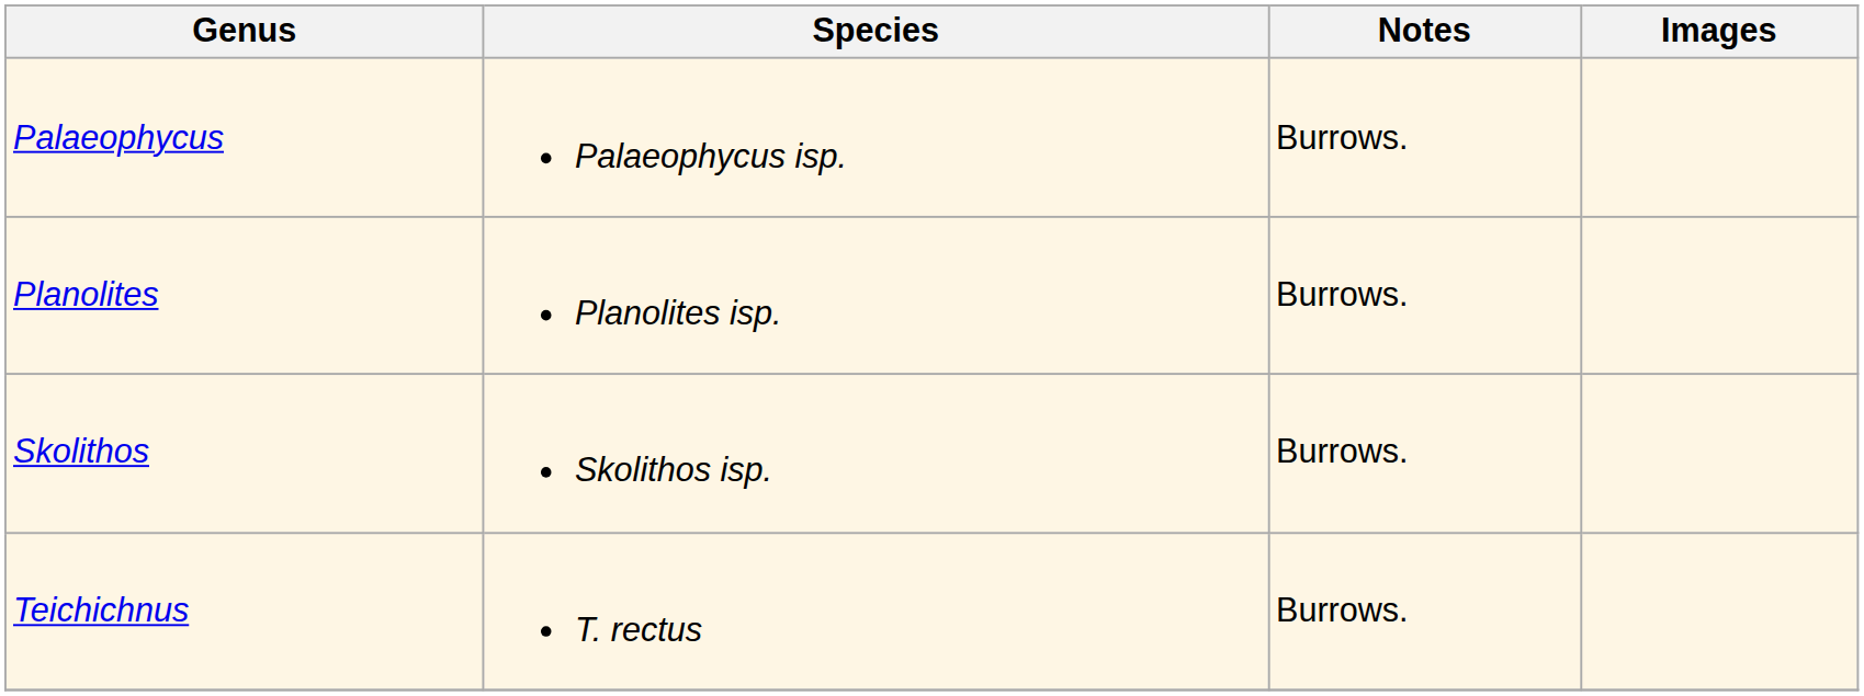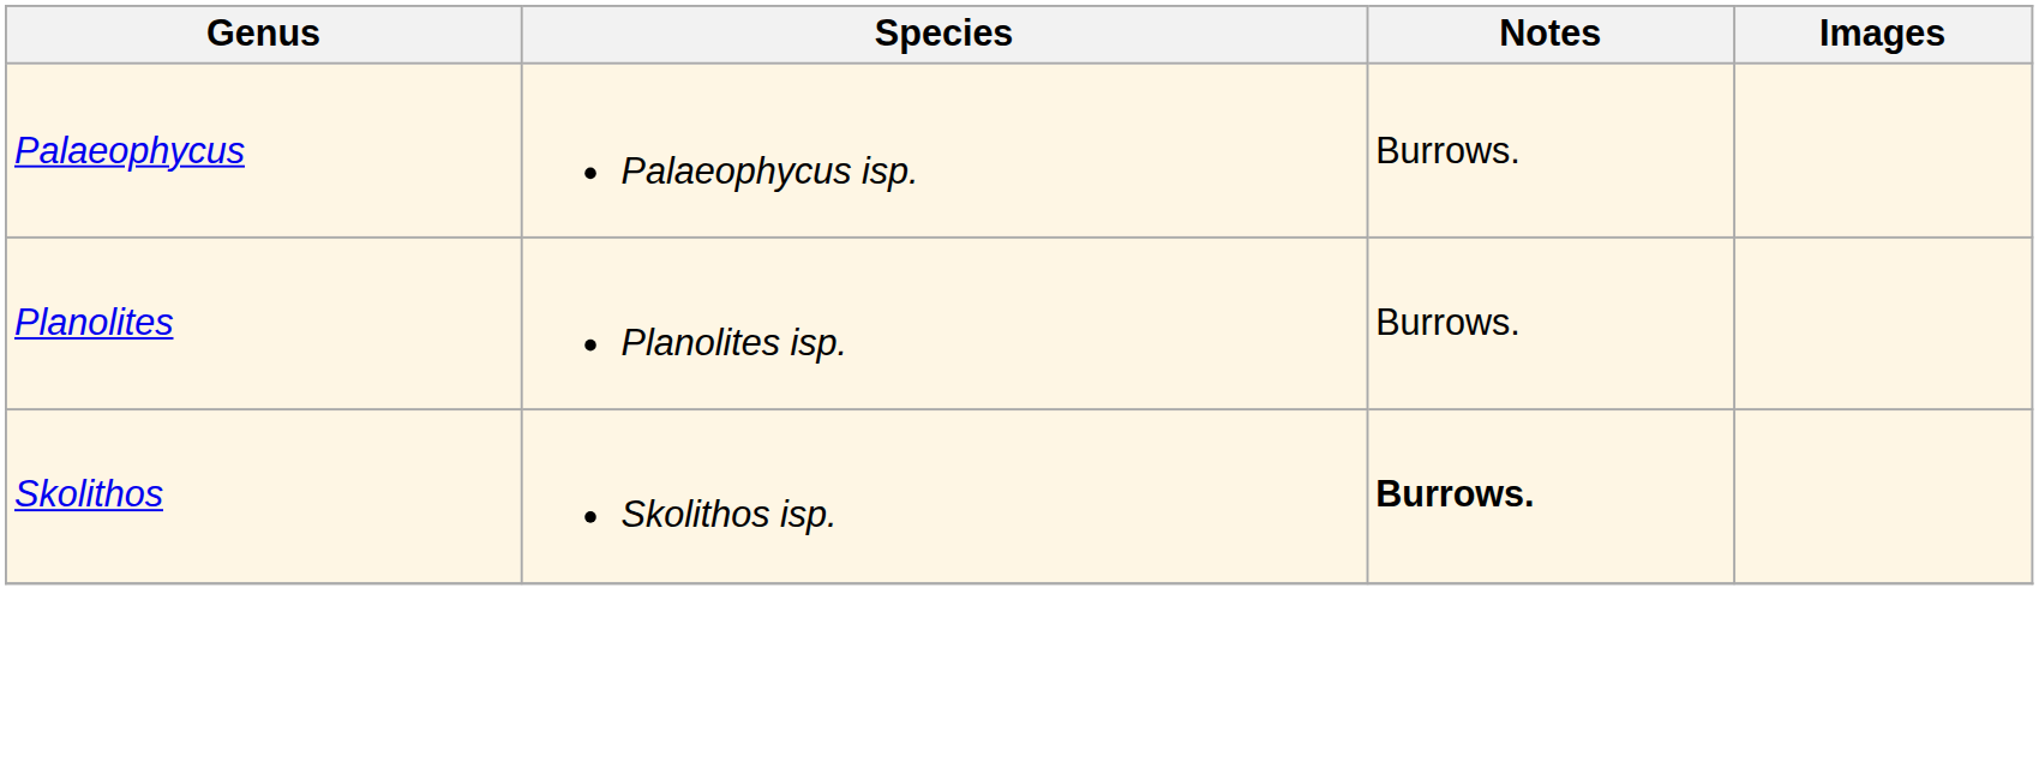Skolithos | Notes: normal -> bold
- row: Teichichnus | T. rectus | Burrows.
